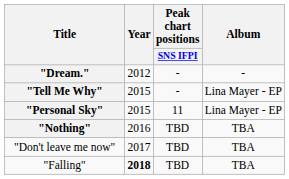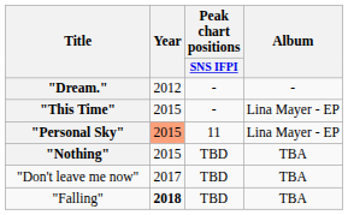+ row: "This Time" | 2015 | - | Lina Mayer - EP
- row: "Tell Me Why" | 2015 | - | Lina Mayer - EP
"Personal Sky" | Year: no background -> lightsalmon background
"Nothing" | Year: 2016 -> 2015
